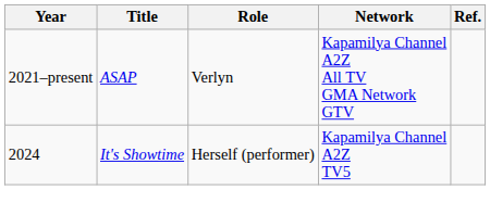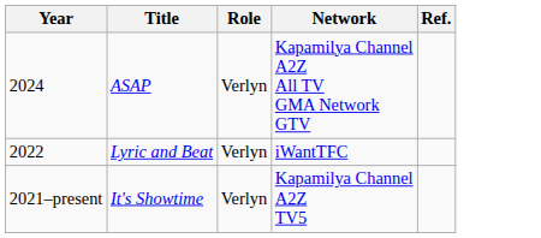ASAP | Year: 2021–present -> 2024
+ row: 2022 | Lyric and Beat | Verlyn | iWantTFC
It's Showtime | Year: 2024 -> 2021–present
It's Showtime | Role: Herself (performer) -> Verlyn
